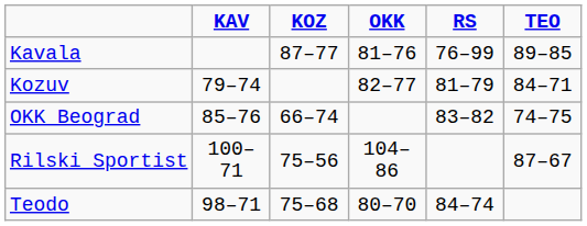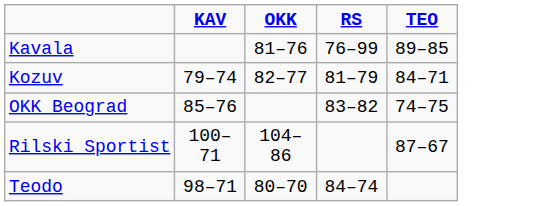- column: KOZ | 87–77 | 66–74 | 75–56 | 75–68
